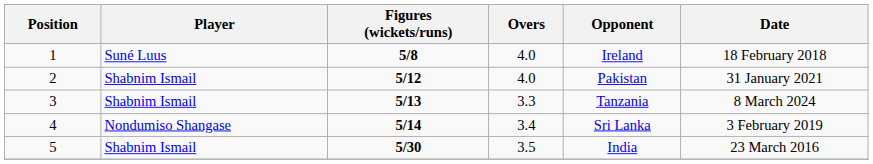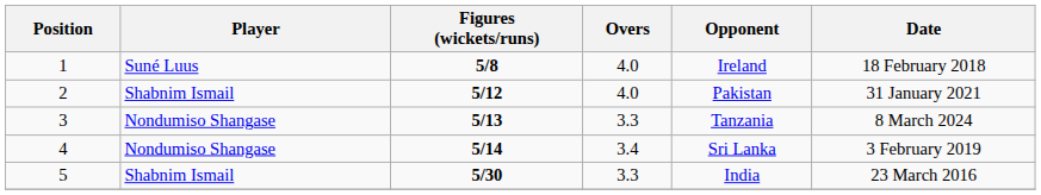3 | Player: Shabnim Ismail -> Nondumiso Shangase
5 | Overs: 3.5 -> 3.3
